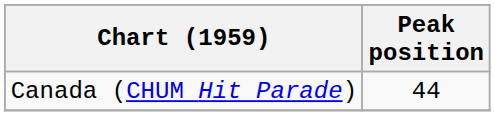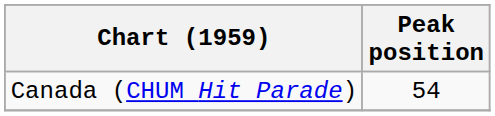Canada (CHUM Hit Parade) | Peak position: 44 -> 54
